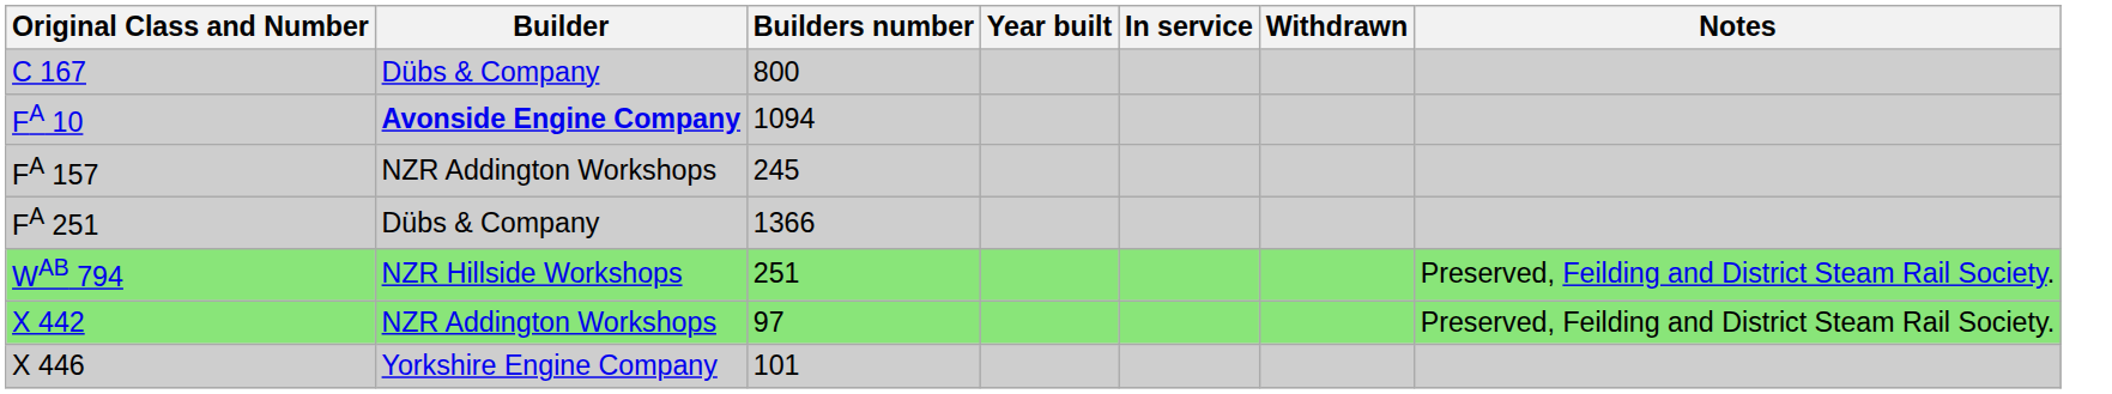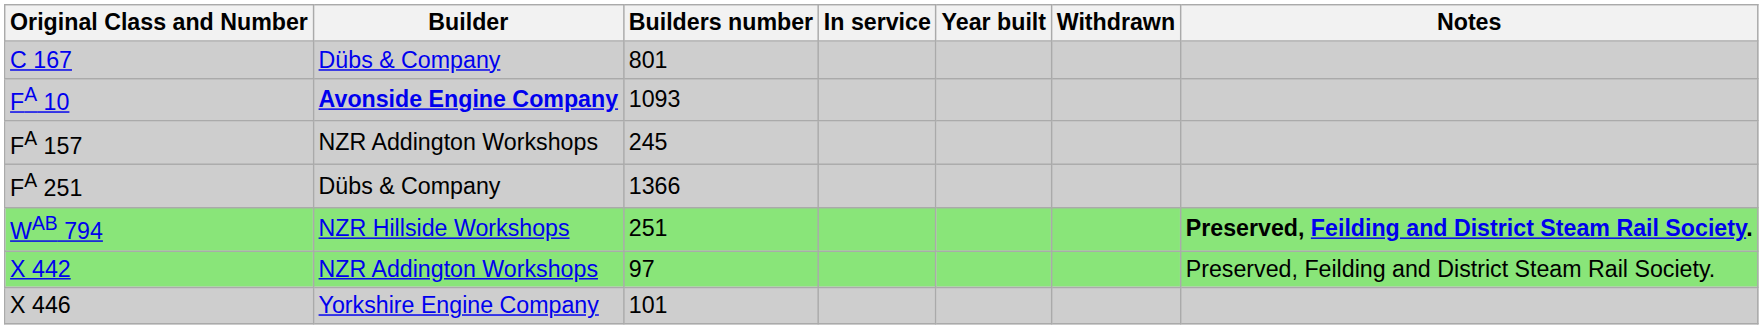columns swapped: Year built <-> In service
C 167 | Builders number: 800 -> 801
FA 10 | Builders number: 1094 -> 1093
WAB 794 | Notes: normal -> bold
